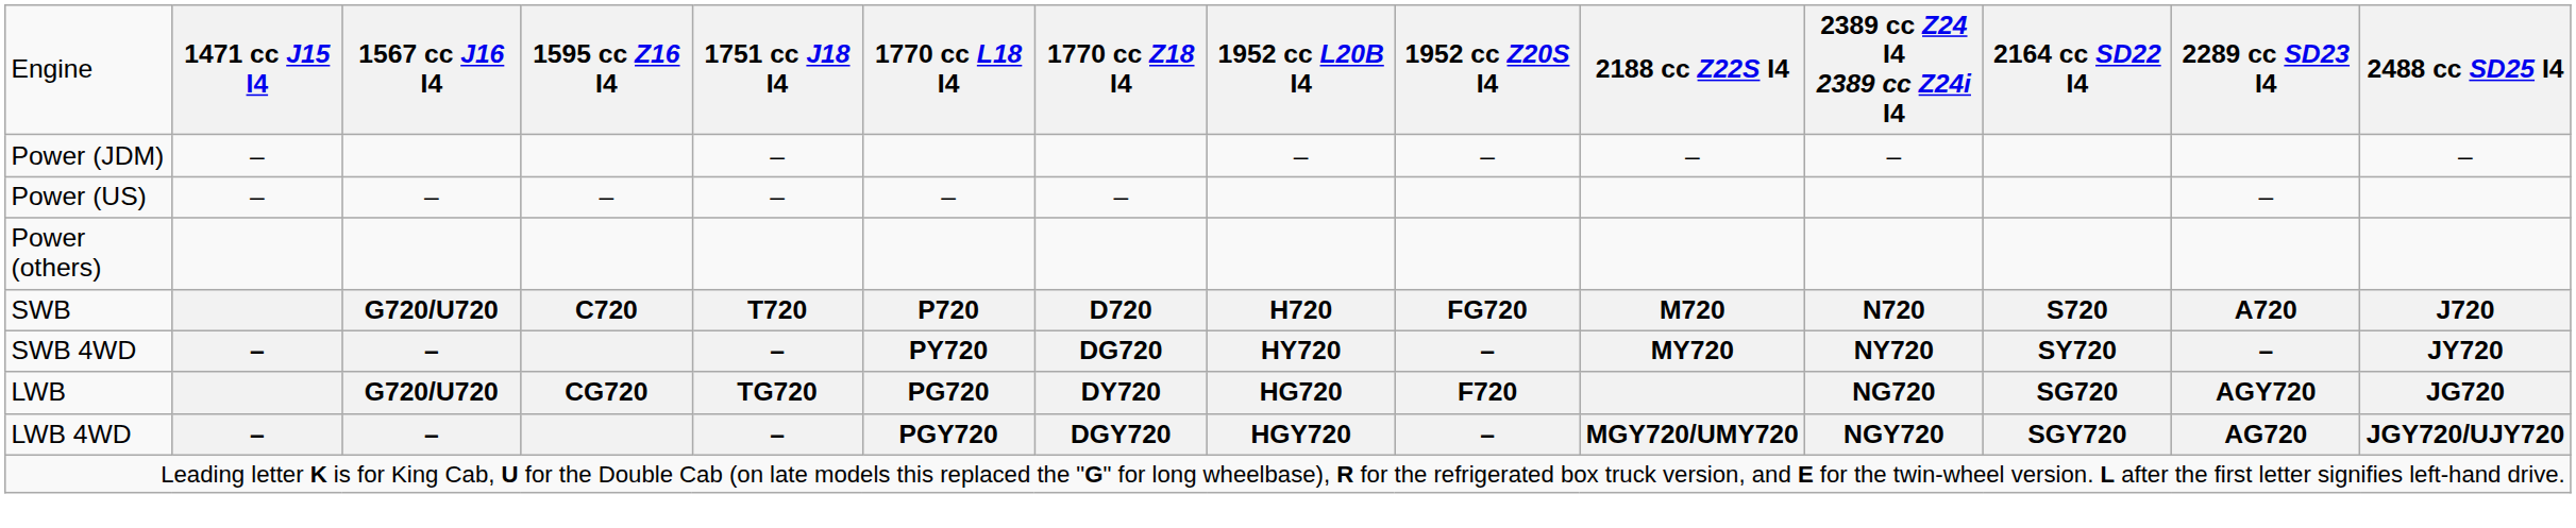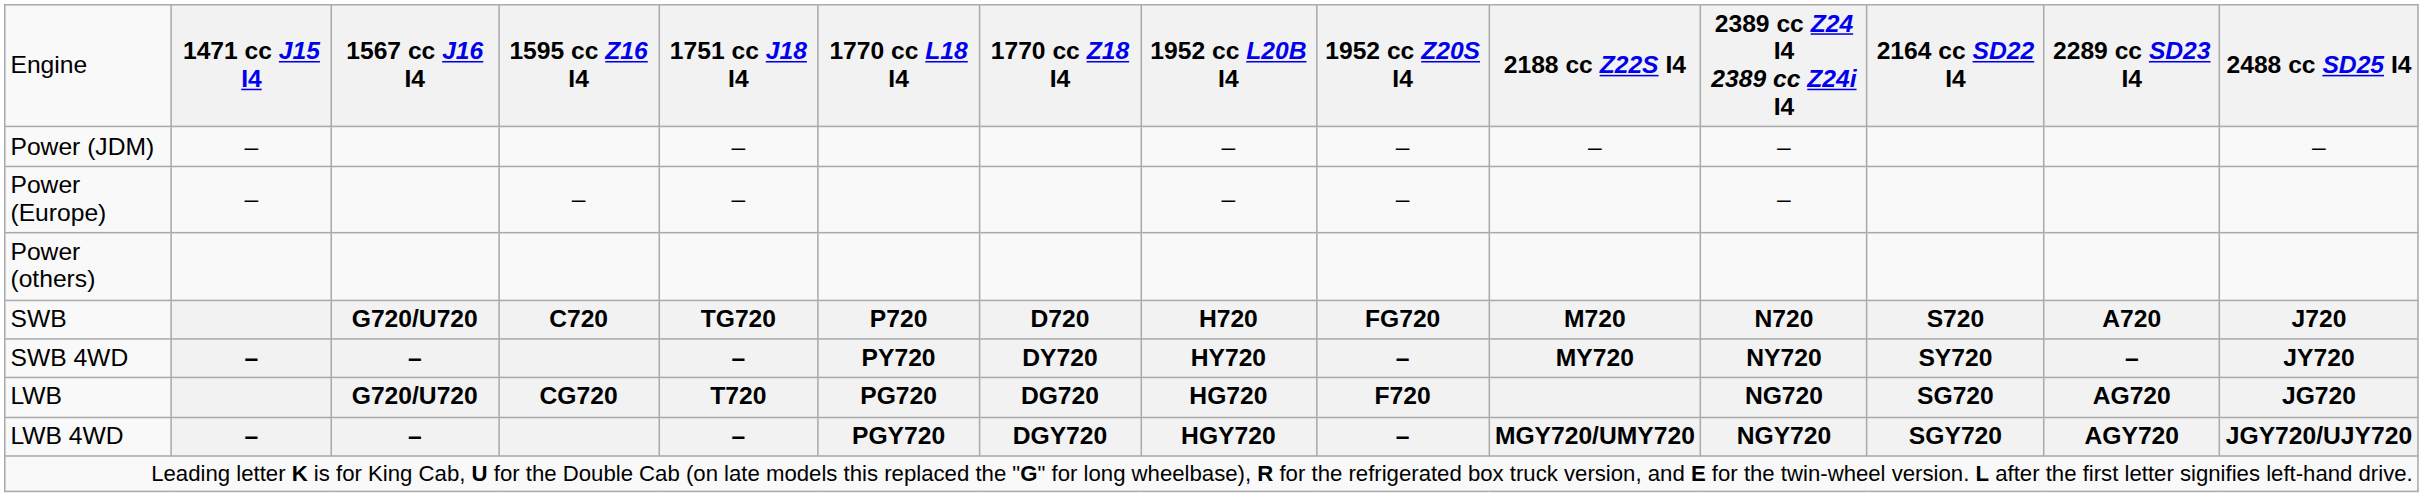- row: Power (US) | – | – | – | – | – | – | –
+ row: Power (Europe) | – | – | – | – | – | –
SWB | column 5: T720 -> TG720
SWB 4WD | column 7: DG720 -> DY720
LWB | column 5: TG720 -> T720
LWB | column 7: DY720 -> DG720
LWB | column 13: AGY720 -> AG720
LWB 4WD | column 13: AG720 -> AGY720
